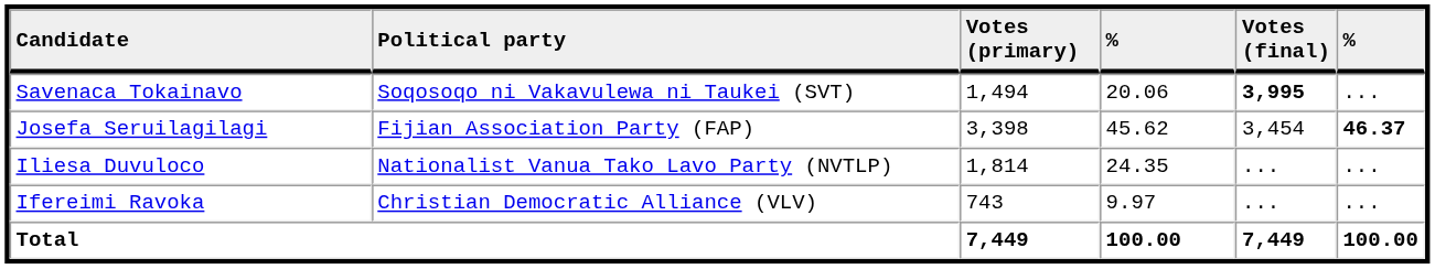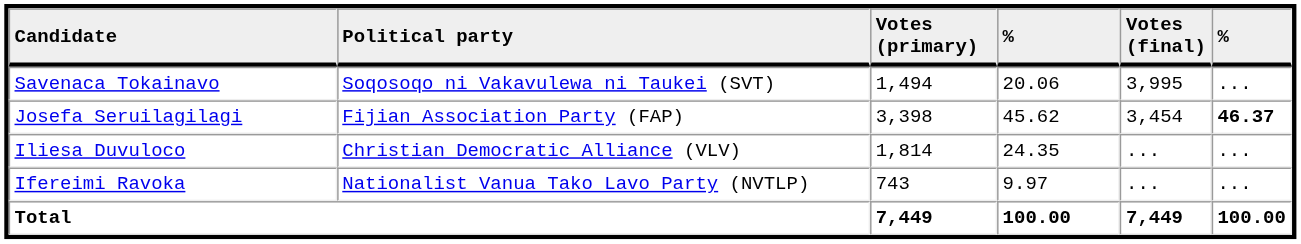Savenaca Tokainavo | Votes (final): bold -> normal
Iliesa Duvuloco | Political party: Nationalist Vanua Tako Lavo Party (NVTLP) -> Christian Democratic Alliance (VLV)
Ifereimi Ravoka | Political party: Christian Democratic Alliance (VLV) -> Nationalist Vanua Tako Lavo Party (NVTLP)
